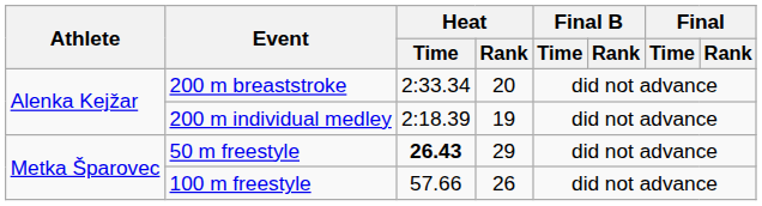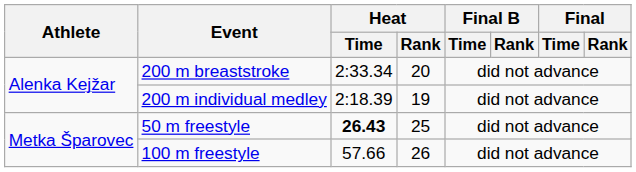50 m freestyle | Heat / Rank: 29 -> 25
